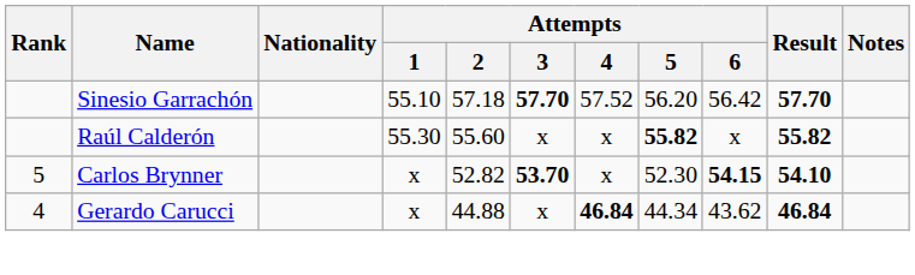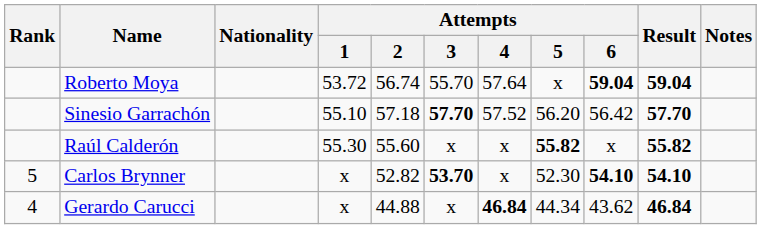+ row: Roberto Moya | 53.72 | 56.74 | 55.70 | 57.64 | x | 59.04 | 59.04
Carlos Brynner | Attempts / 6: 54.15 -> 54.10
